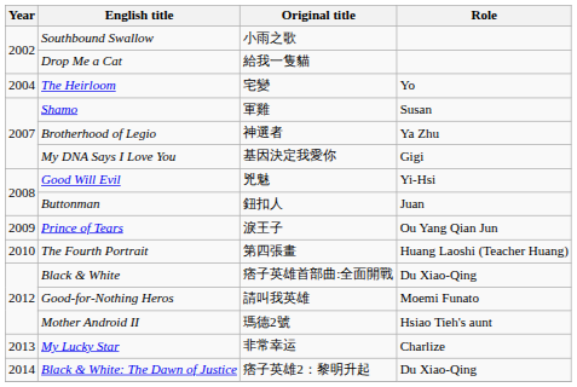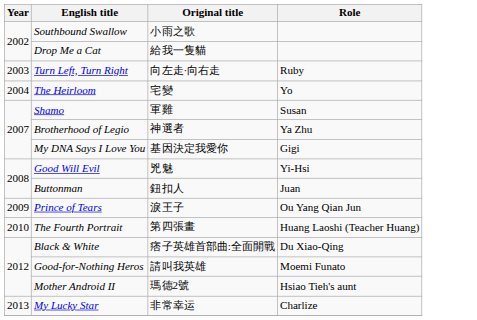+ row: 2003 | Turn Left, Turn Right | 向左走·向右走 | Ruby
- row: 2014 | Black & White: The Dawn of Justice | 痞子英雄2：黎明升起 | Du Xiao-Qing
